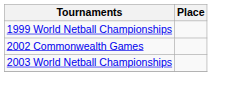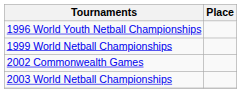+ row: 1996 World Youth Netball Championships
